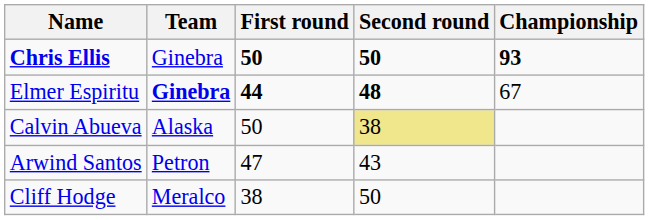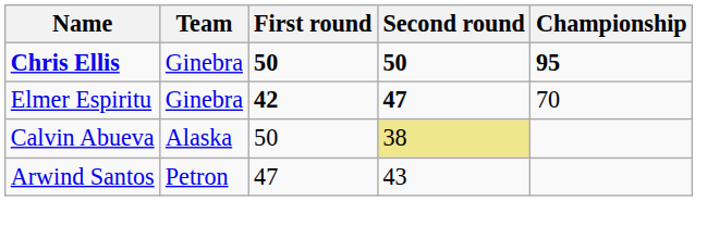Chris Ellis | Championship: 93 -> 95
Elmer Espiritu | Team: bold -> normal
Elmer Espiritu | First round: 44 -> 42
Elmer Espiritu | Second round: 48 -> 47
Elmer Espiritu | Championship: 67 -> 70
- row: Cliff Hodge | Meralco | 38 | 50
